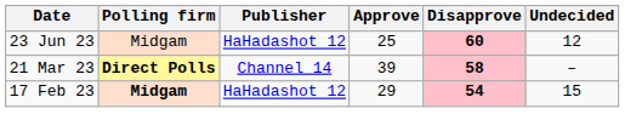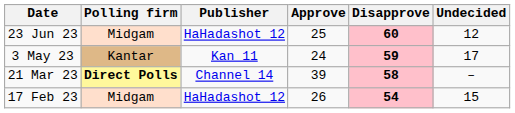+ row: 3 May 23 | Kantar | Kan 11 | 24 | 59 | 17
17 Feb 23 | Polling firm: bold -> normal
17 Feb 23 | Approve: 29 -> 26
